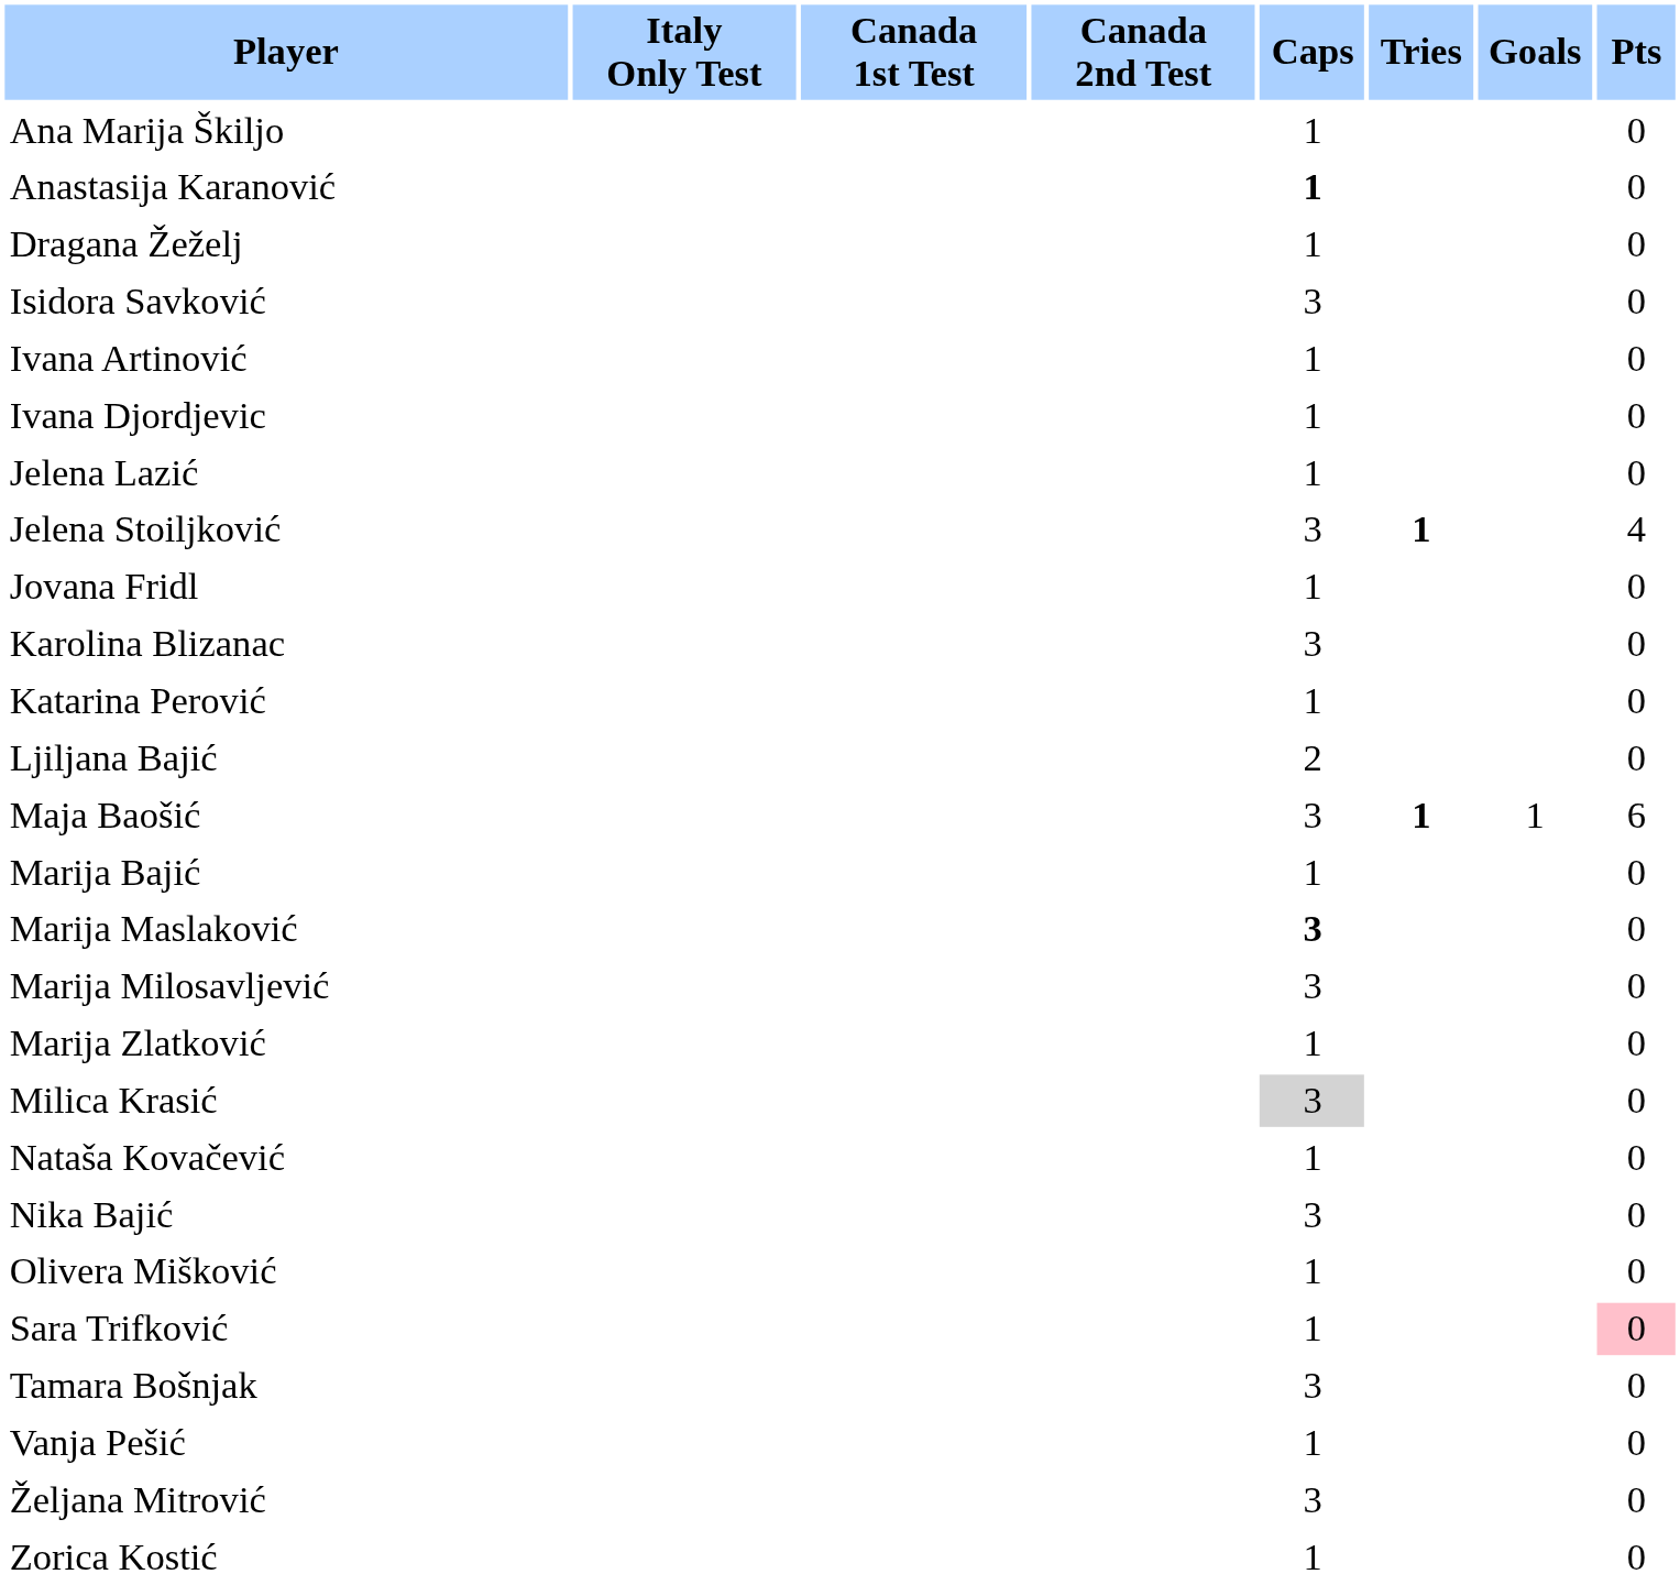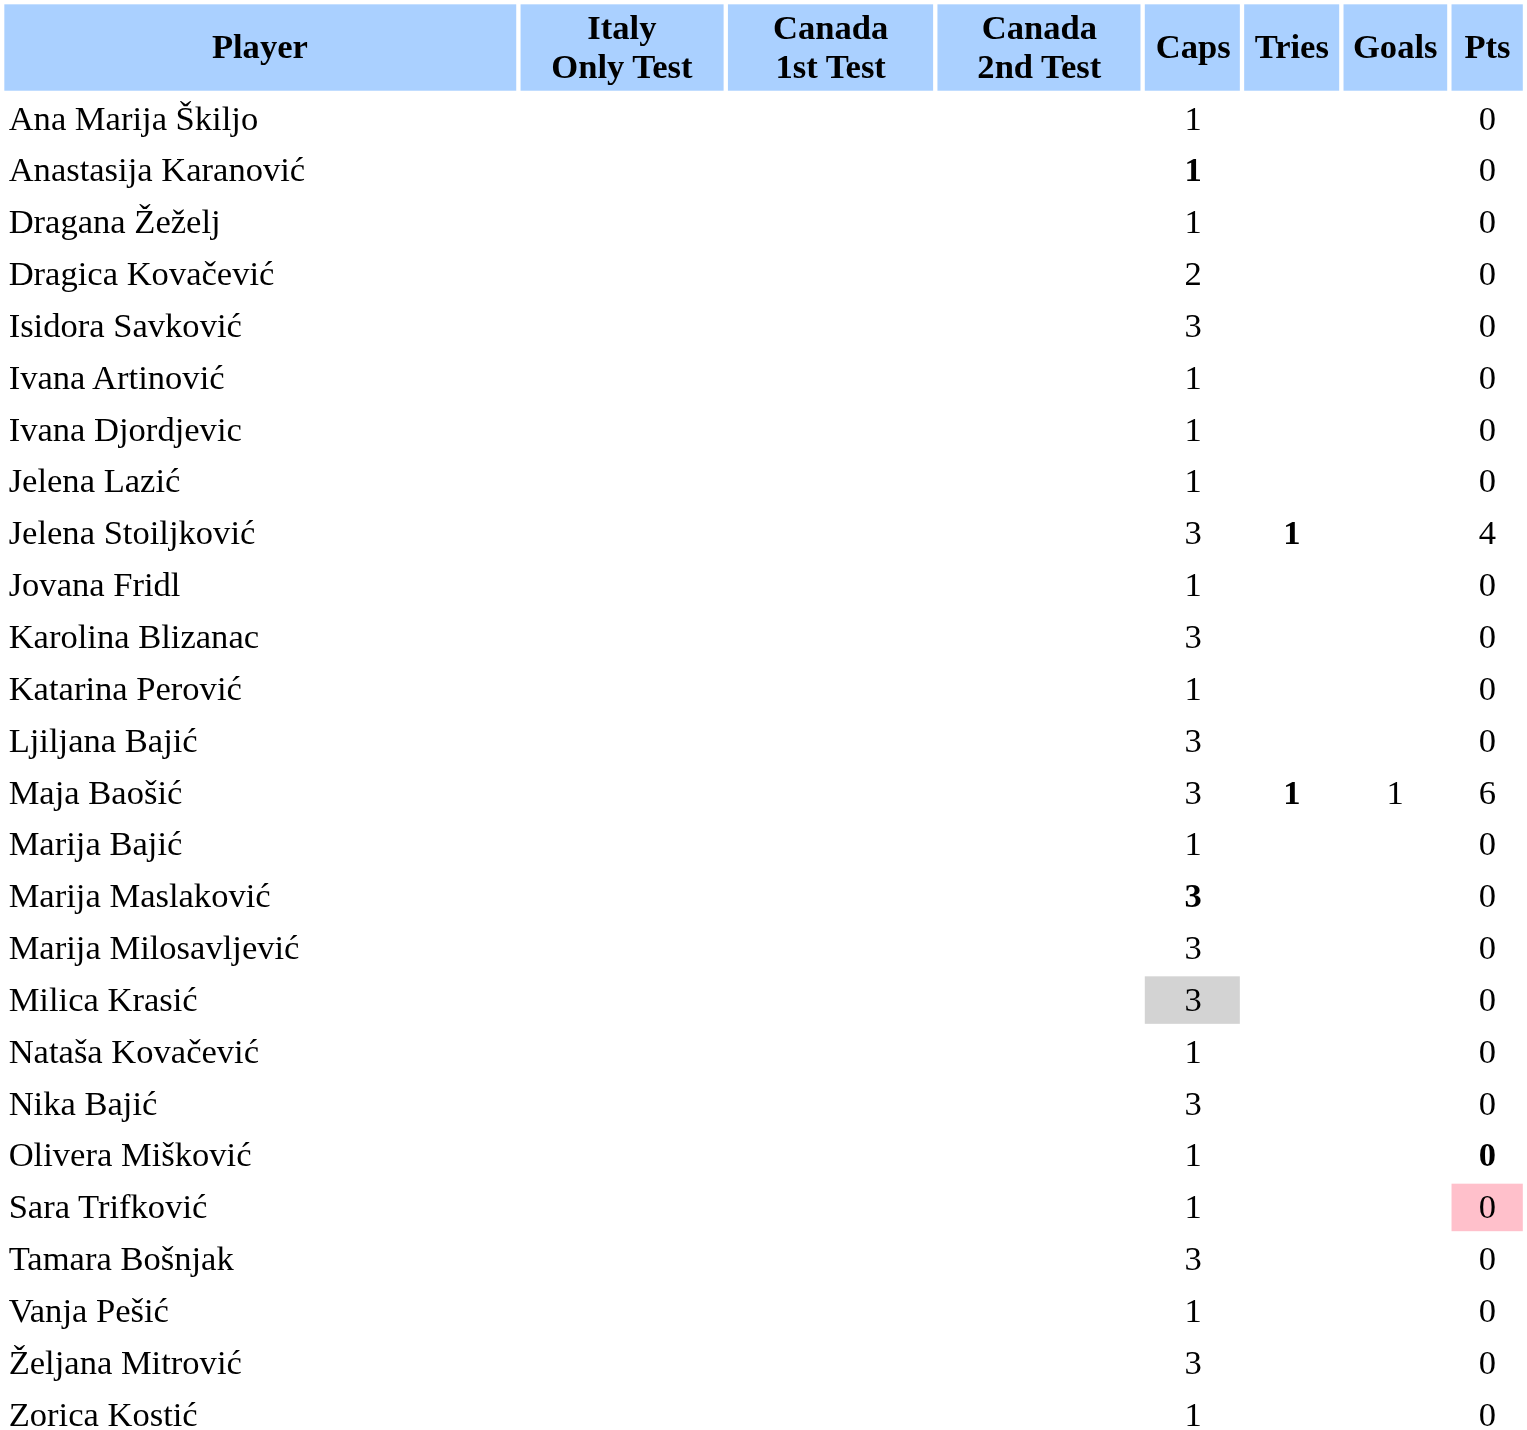+ row: Dragica Kovačević | 2 | 0
Ljiljana Bajić | Caps: 2 -> 3
- row: Marija Zlatković | 1 | 0
Olivera Mišković | Pts: normal -> bold
